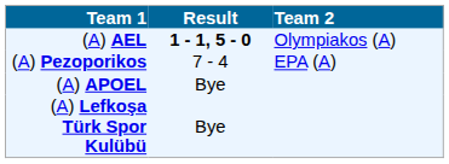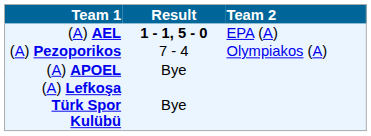(A) AEL | Team 2: Olympiakos (A) -> EPA (A)
(A) Pezoporikos | Team 2: EPA (A) -> Olympiakos (A)
